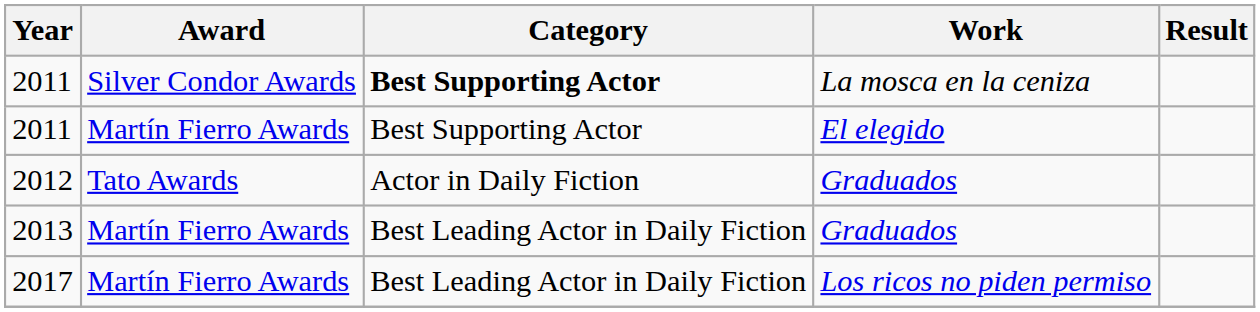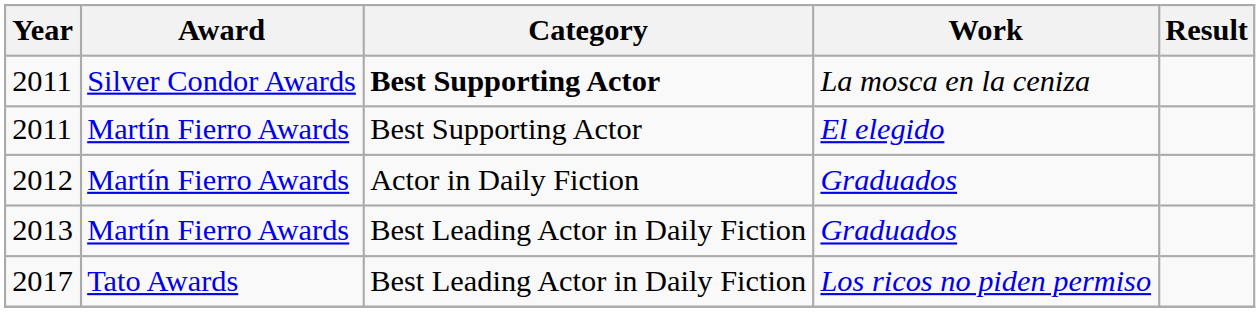2012 | Award: Tato Awards -> Martín Fierro Awards
2017 | Award: Martín Fierro Awards -> Tato Awards
